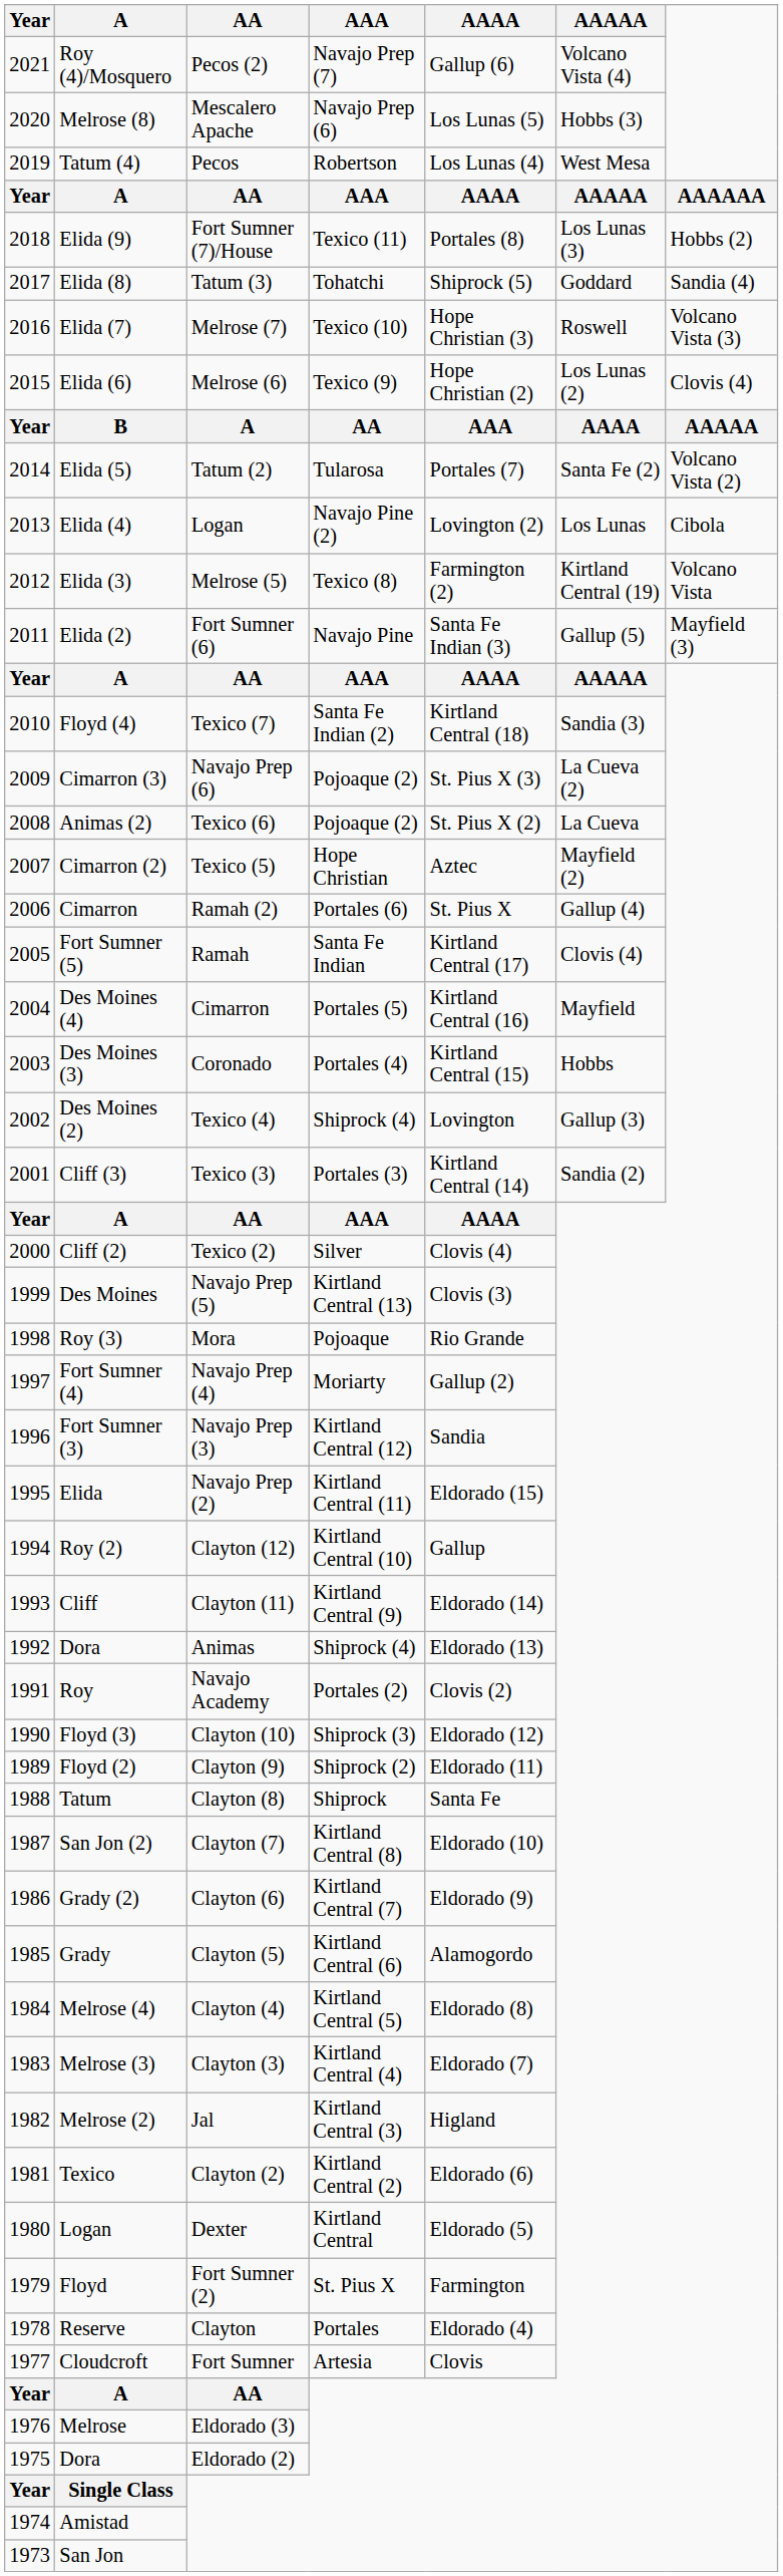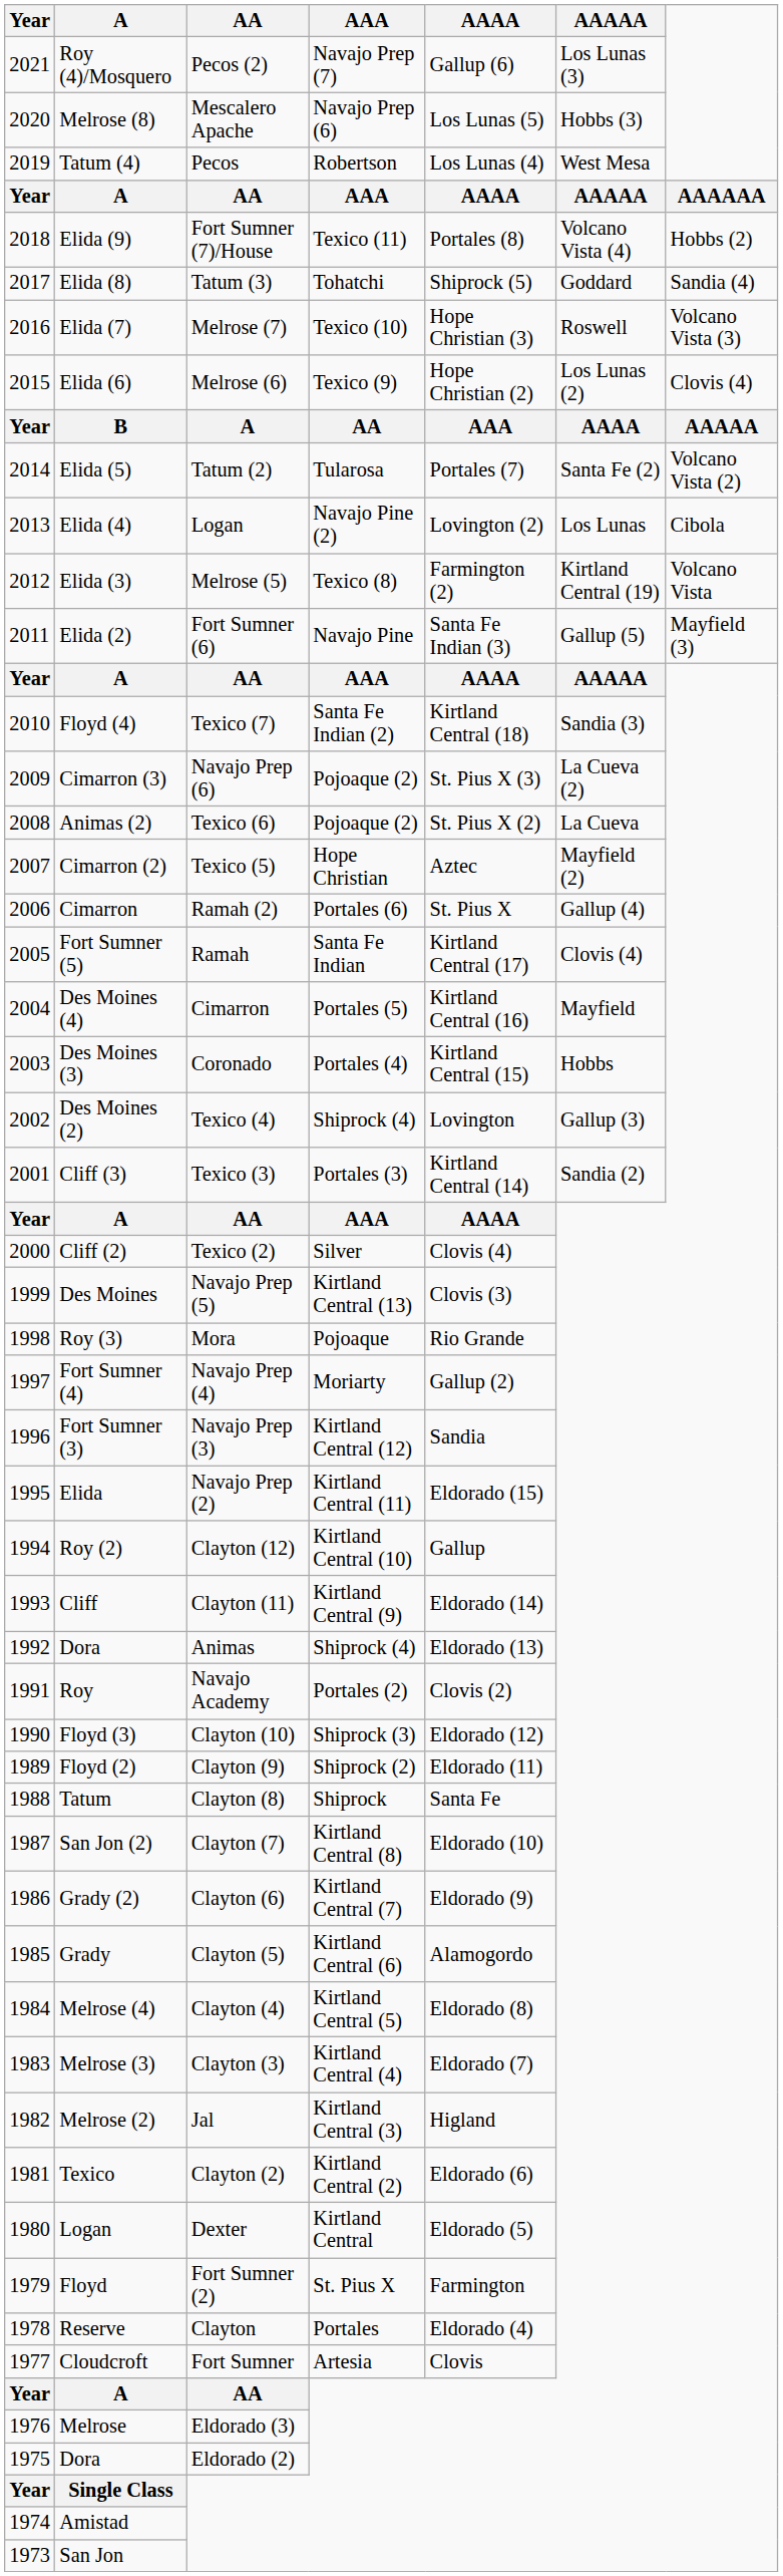Roy (4)/Mosquero | AAAAA: Volcano Vista (4) -> Los Lunas (3)
Elida (9) | AAAAA: Los Lunas (3) -> Volcano Vista (4)
